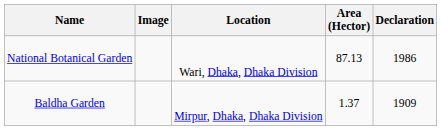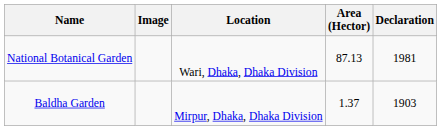National Botanical Garden | Declaration: 1986 -> 1981
Baldha Garden | Declaration: 1909 -> 1903
